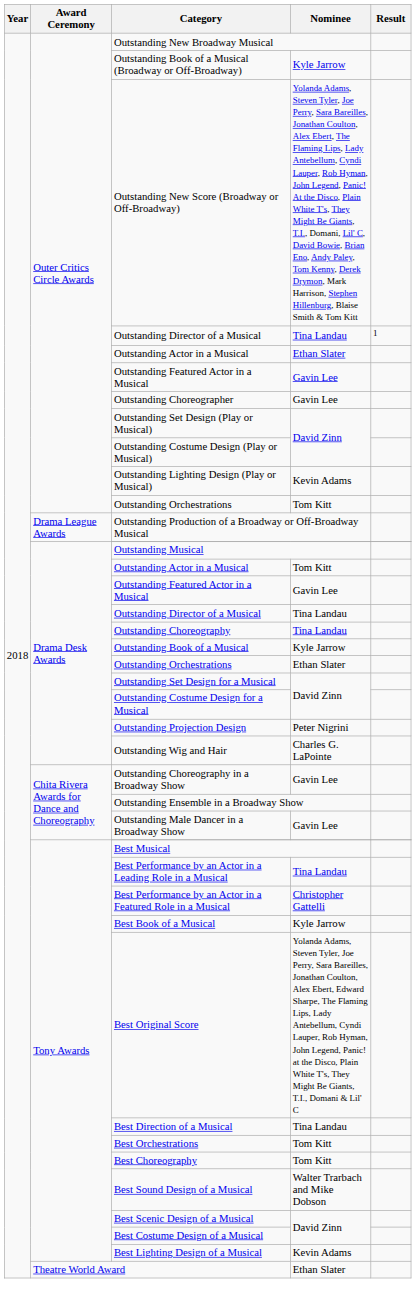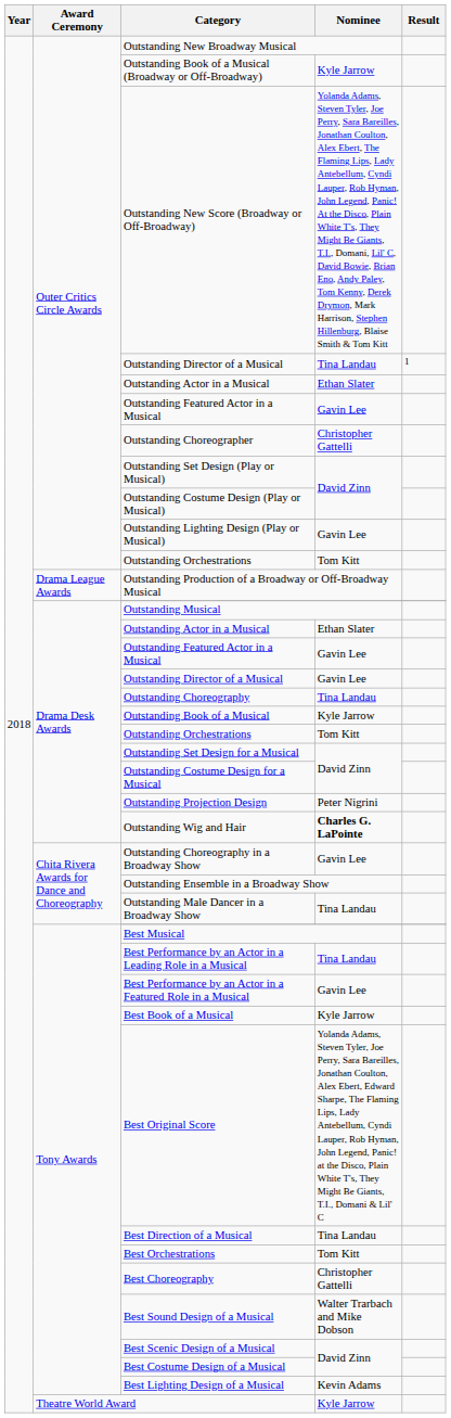Outstanding Choreographer | Nominee: Gavin Lee -> Christopher Gattelli
Outstanding Lighting Design (Play or Musical) | Nominee: Kevin Adams -> Gavin Lee
Drama Desk Awards / Outstanding Actor in a Musical | Nominee: Tom Kitt -> Ethan Slater
Drama Desk Awards / Outstanding Director of a Musical | Nominee: Tina Landau -> Gavin Lee
Drama Desk Awards / Outstanding Orchestrations | Nominee: Ethan Slater -> Tom Kitt
Outstanding Wig and Hair | Nominee: normal -> bold
Outstanding Male Dancer in a Broadway Show | Nominee: Gavin Lee -> Tina Landau
Best Performance by an Actor in a Featured Role in a Musical | Nominee: Christopher Gattelli -> Gavin Lee
Best Choreography | Nominee: Tom Kitt -> Christopher Gattelli
Theatre World Award | Nominee: Ethan Slater -> Kyle Jarrow
